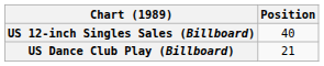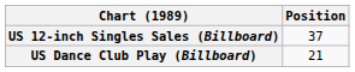US 12-inch Singles Sales (Billboard) | Position: 40 -> 37
